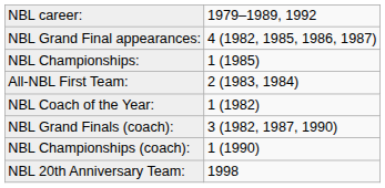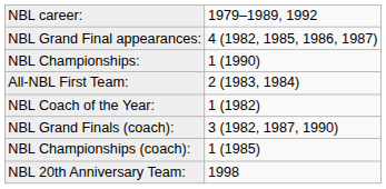NBL Championships: | column 2: 1 (1985) -> 1 (1990)
NBL Championships (coach): | column 2: 1 (1990) -> 1 (1985)
